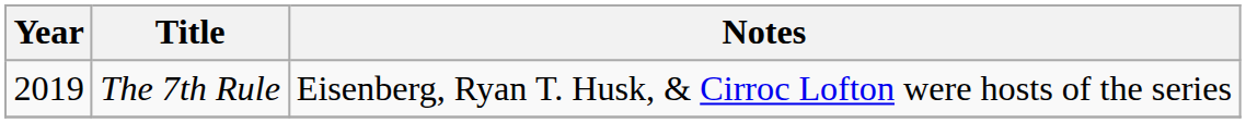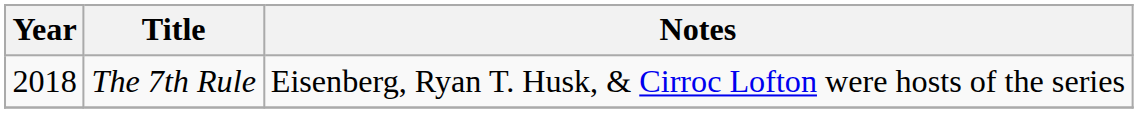The 7th Rule | Year: 2019 -> 2018
